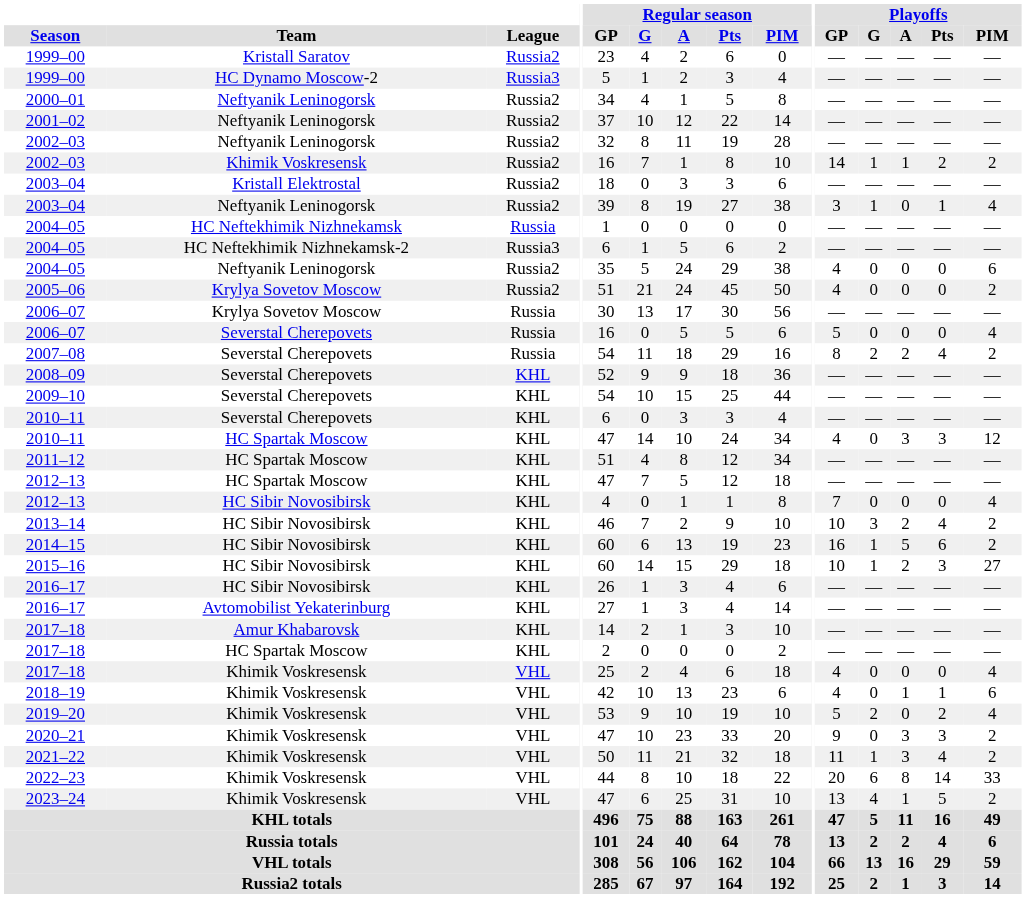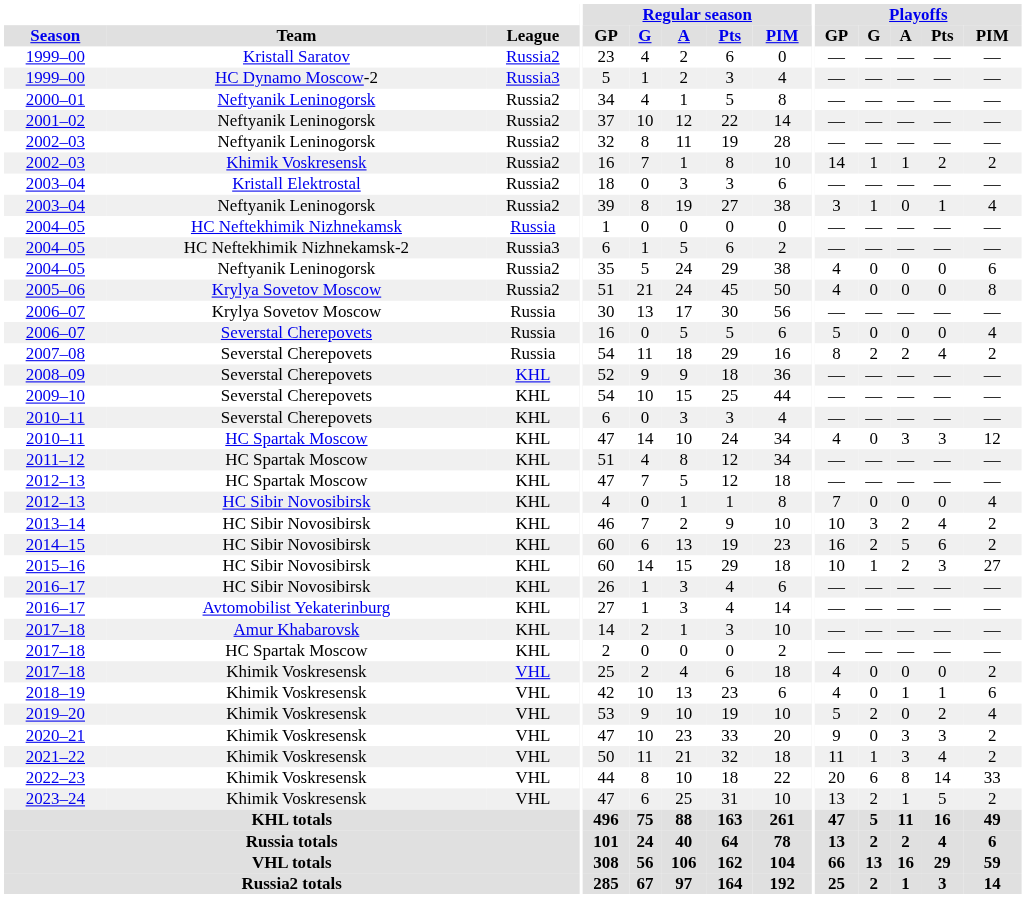2005–06 | Playoffs / PIM: 2 -> 8
2014–15 | Playoffs / G: 1 -> 2
2017–18 / Khimik Voskresensk | Playoffs / PIM: 4 -> 2
2023–24 | Playoffs / G: 4 -> 2
